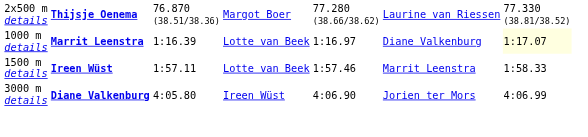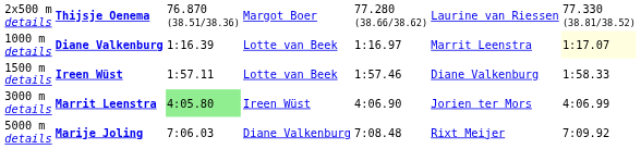1000 m details | column 2: Marrit Leenstra -> Diane Valkenburg
1000 m details | column 6: Diane Valkenburg -> Marrit Leenstra
1500 m details | column 6: Marrit Leenstra -> Diane Valkenburg
3000 m details | column 2: Diane Valkenburg -> Marrit Leenstra
3000 m details | column 3: no background -> lightgreen background
+ row: 5000 m details | Marije Joling | 7:06.03 | Diane Valkenburg | 7:08.48 | Rixt Meijer | 7:09.92
